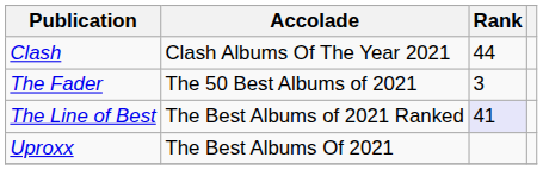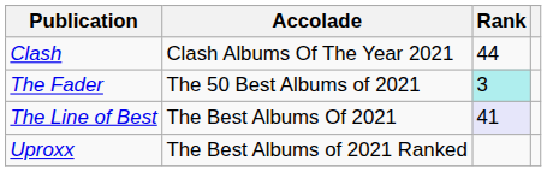The Fader | Rank: no background -> paleturquoise background
The Line of Best | Accolade: The Best Albums of 2021 Ranked -> The Best Albums Of 2021
Uproxx | Accolade: The Best Albums Of 2021 -> The Best Albums of 2021 Ranked
